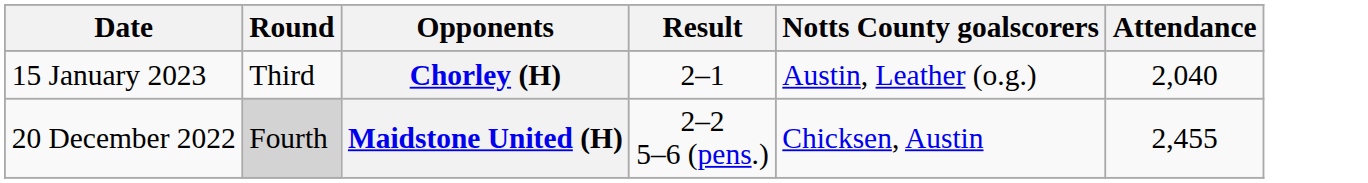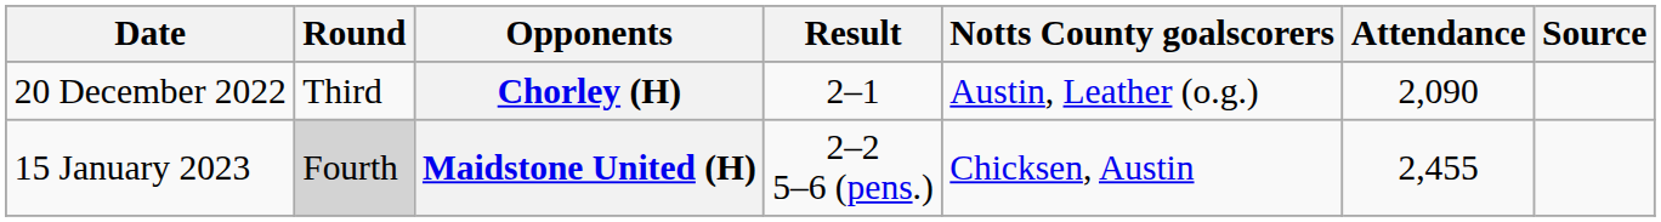+ column: Source
Chorley (H) | Date: 15 January 2023 -> 20 December 2022
Chorley (H) | Attendance: 2,040 -> 2,090
Maidstone United (H) | Date: 20 December 2022 -> 15 January 2023
